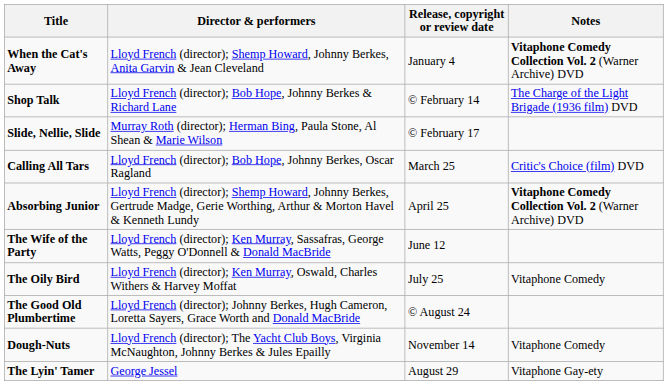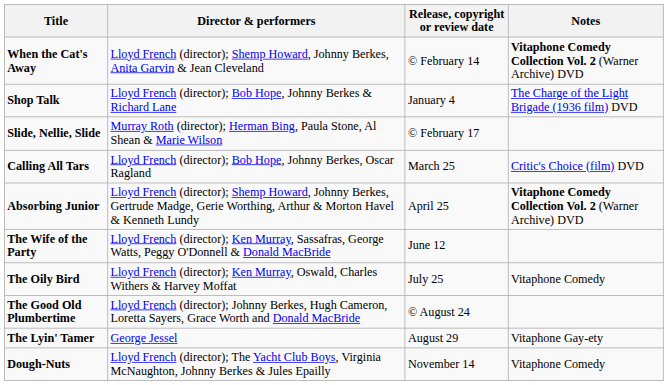When the Cat's Away | Release, copyright or review date: January 4 -> © February 14
Shop Talk | Release, copyright or review date: © February 14 -> January 4
rows swapped: The Lyin' Tamer <-> Dough-Nuts
